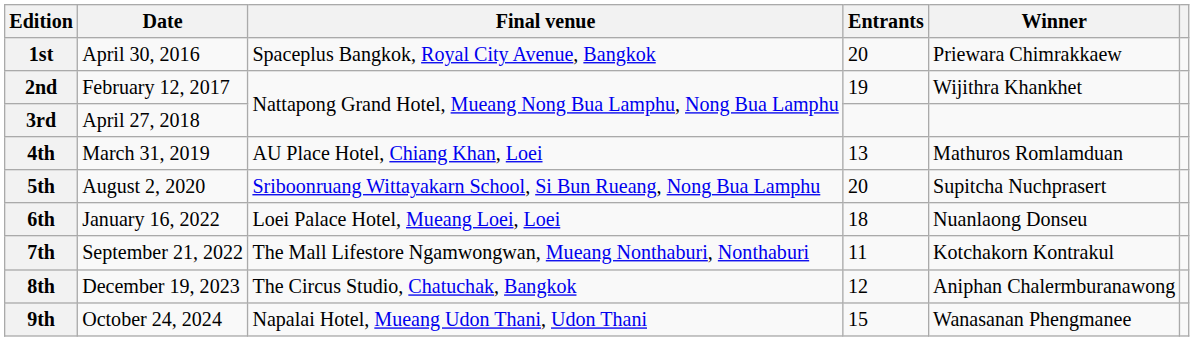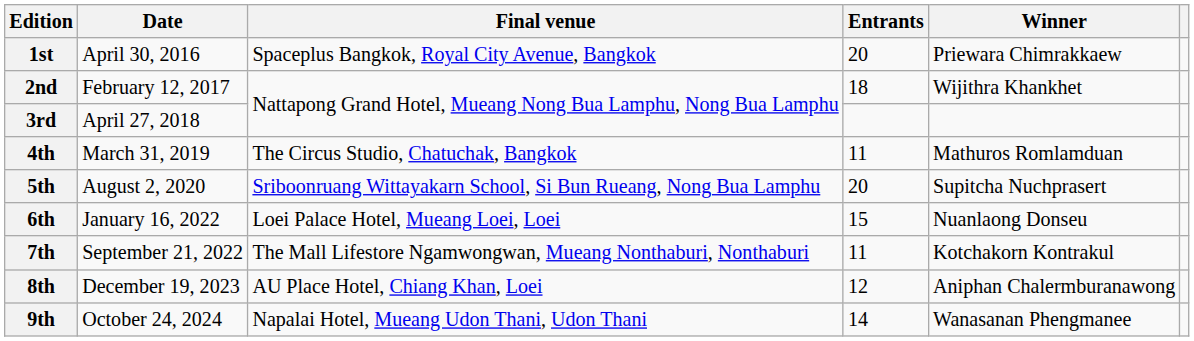2nd | Entrants: 19 -> 18
4th | Final venue: AU Place Hotel, Chiang Khan, Loei -> The Circus Studio, Chatuchak, Bangkok
4th | Entrants: 13 -> 11
6th | Entrants: 18 -> 15
8th | Final venue: The Circus Studio, Chatuchak, Bangkok -> AU Place Hotel, Chiang Khan, Loei
9th | Entrants: 15 -> 14
